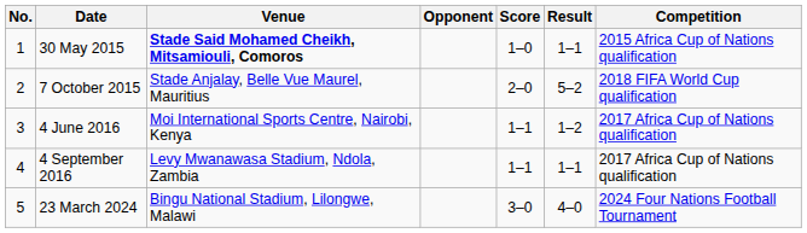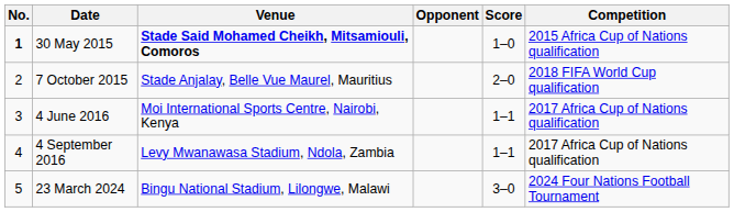- column: Result | 1–1 | 5–2 | 1–2 | 1–1 | 4–0
30 May 2015 | No.: normal -> bold
